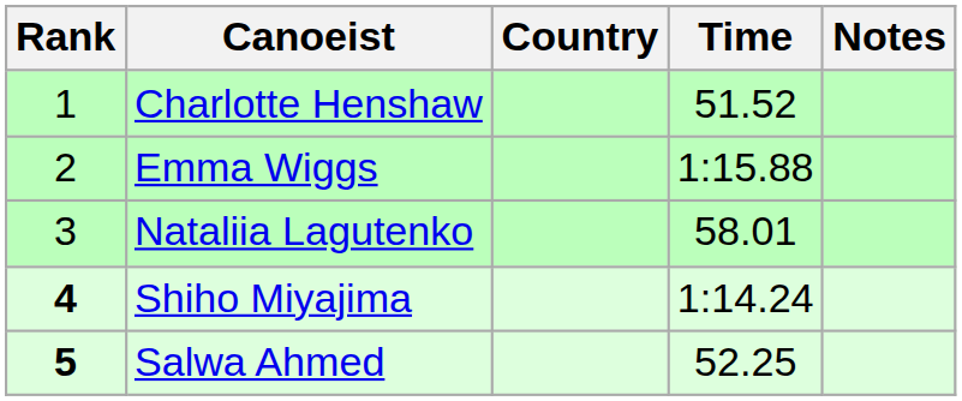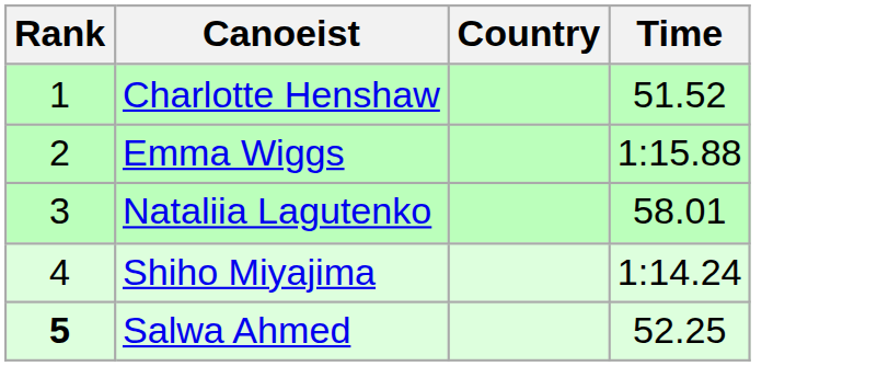- column: Notes
Shiho Miyajima | Rank: bold -> normal
